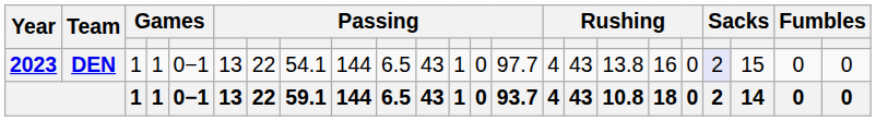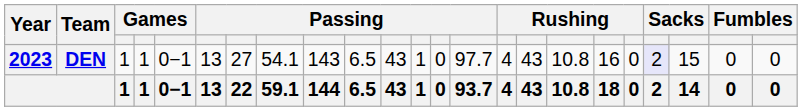DEN | column 7: 22 -> 27
DEN | column 9: 144 -> 143
DEN | column 17: 13.8 -> 10.8
